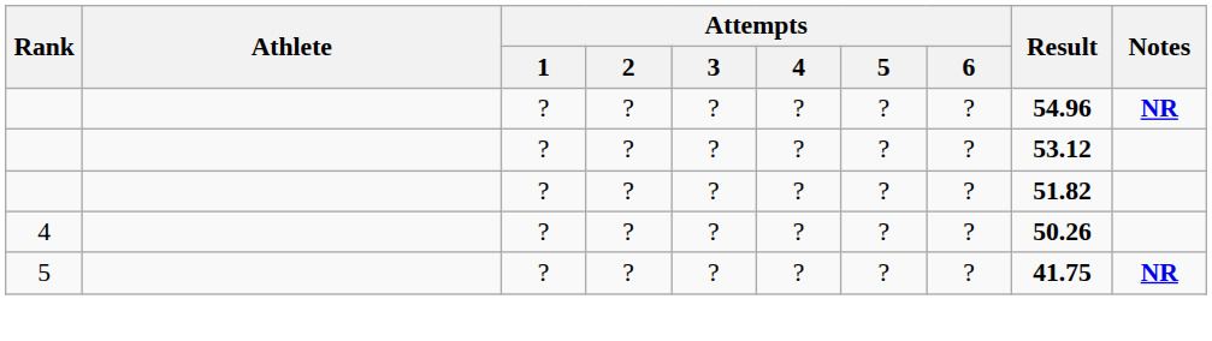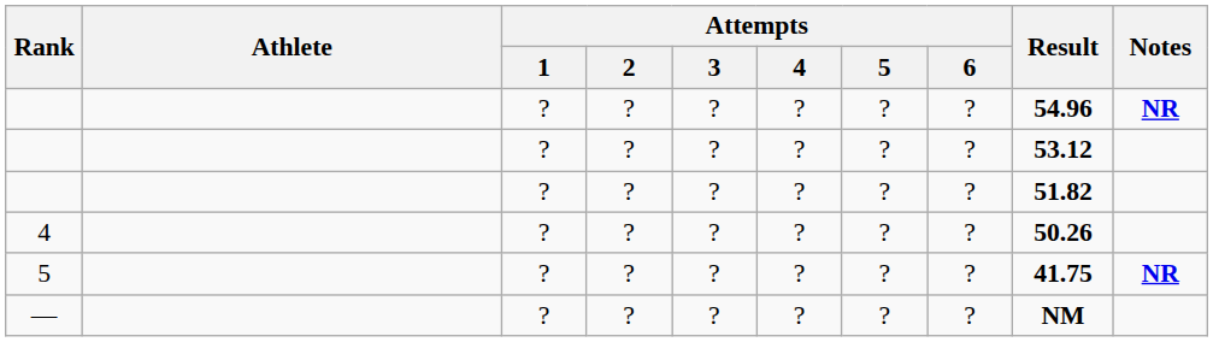+ row: — | ? | ? | ? | ? | ? | ? | NM
